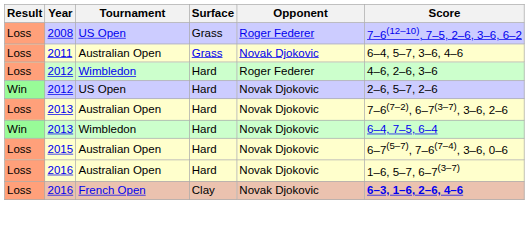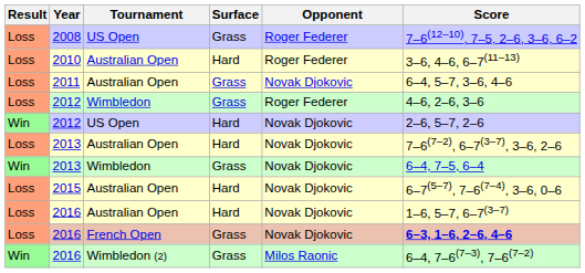+ row: Loss | 2010 | Australian Open | Hard | Roger Federer | 3–6, 4–6, 6–7(11–13)
2012 / Wimbledon | Surface: Hard -> Grass
2013 / Wimbledon | Surface: Hard -> Grass
2016 / French Open | Surface: Clay -> Grass
+ row: Win | 2016 | Wimbledon (2) | Grass | Milos Raonic | 6–4, 7–6(7–3), 7–6(7–2)
